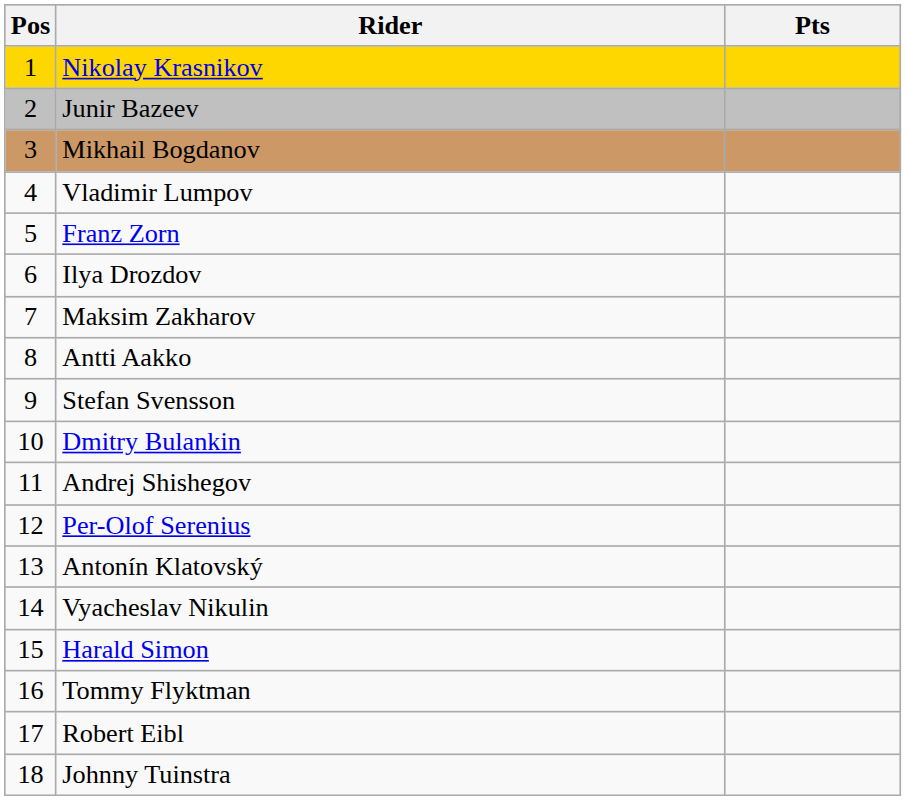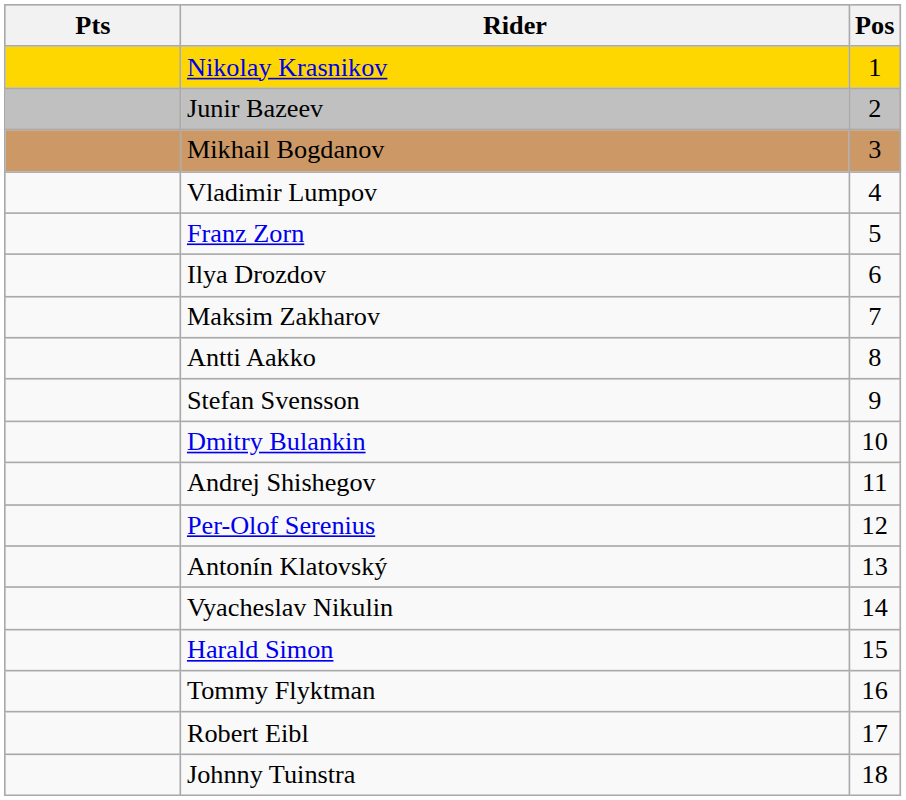columns swapped: Pos <-> Pts
